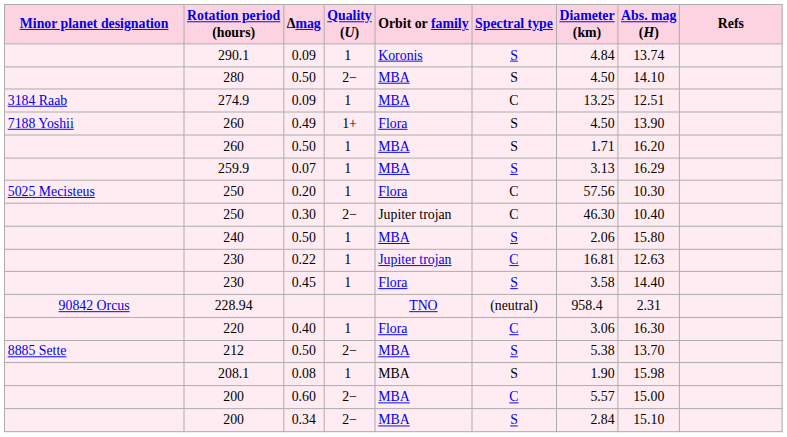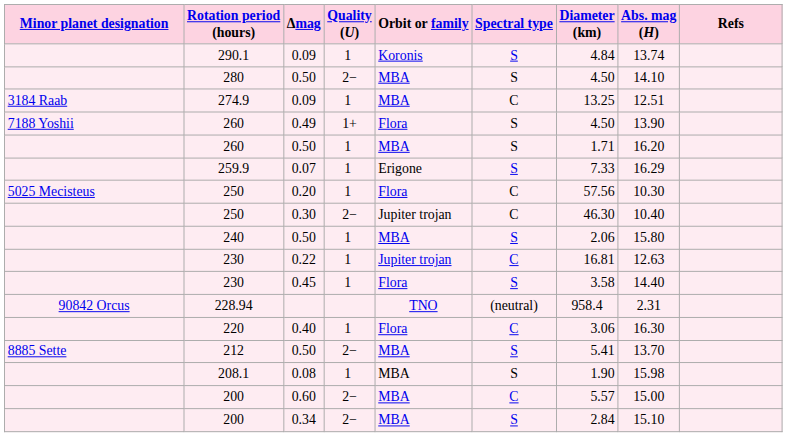259.9 | Orbit or family: MBA -> Erigone
259.9 | Diameter (km): 3.13 -> 7.33
212 | Diameter (km): 5.38 -> 5.41
